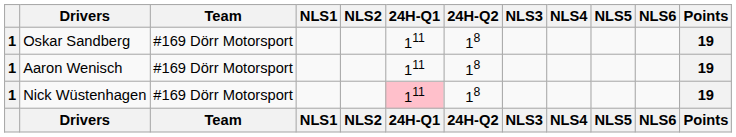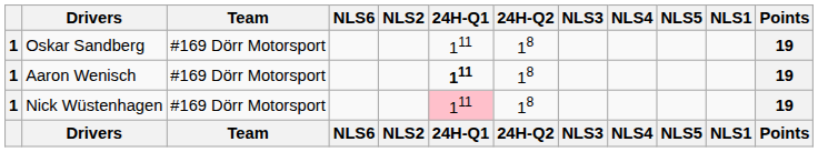columns swapped: NLS1 <-> NLS6
Aaron Wenisch | 24H-Q1: normal -> bold
